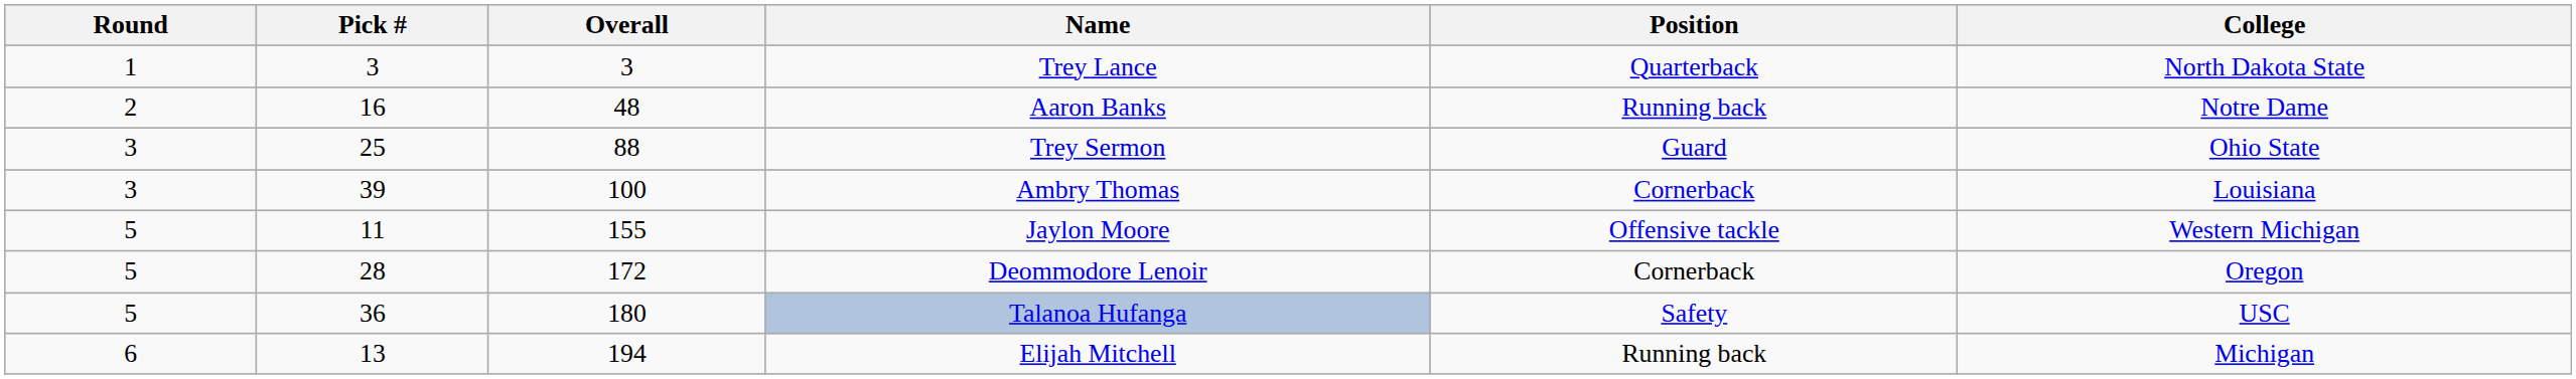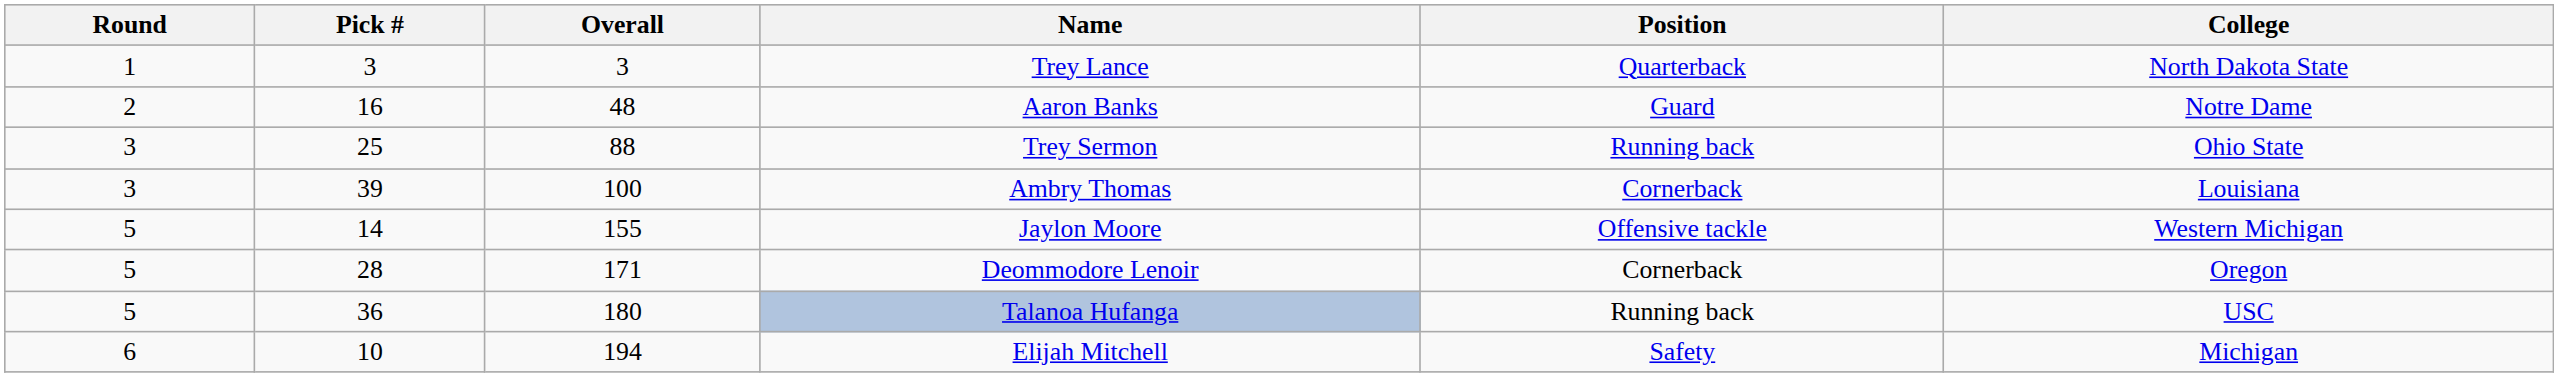Aaron Banks | Position: Running back -> Guard
Trey Sermon | Position: Guard -> Running back
Jaylon Moore | Pick #: 11 -> 14
Deommodore Lenoir | Overall: 172 -> 171
Talanoa Hufanga | Position: Safety -> Running back
Elijah Mitchell | Pick #: 13 -> 10
Elijah Mitchell | Position: Running back -> Safety
